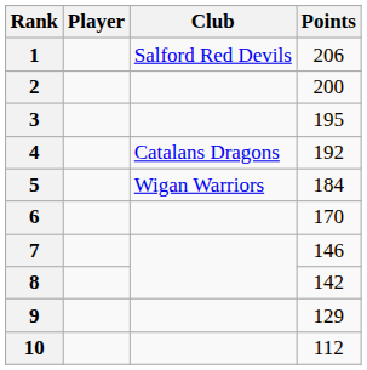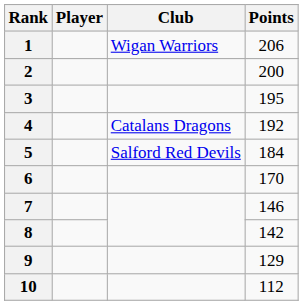1 | Club: Salford Red Devils -> Wigan Warriors
5 | Club: Wigan Warriors -> Salford Red Devils
